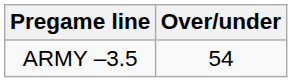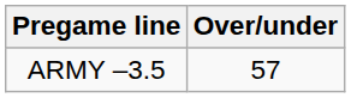ARMY –3.5 | Over/under: 54 -> 57
